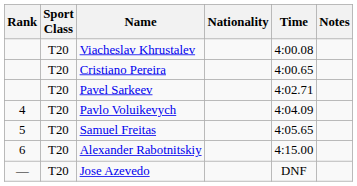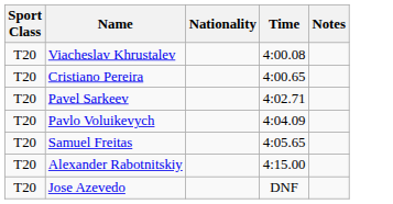- column: Rank | 4 | 5 | 6 | —
